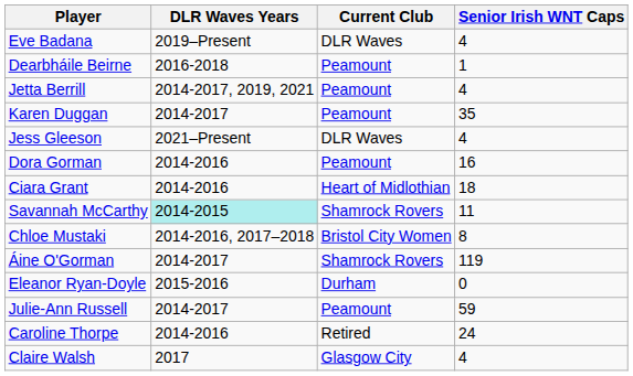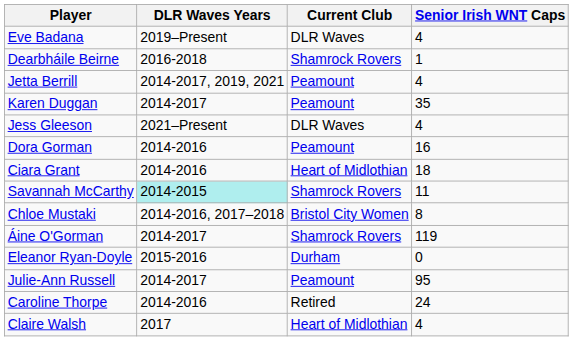Dearbháile Beirne | Current Club: Peamount -> Shamrock Rovers
Julie-Ann Russell | Senior Irish WNT Caps: 59 -> 95
Claire Walsh | Current Club: Glasgow City -> Heart of Midlothian
